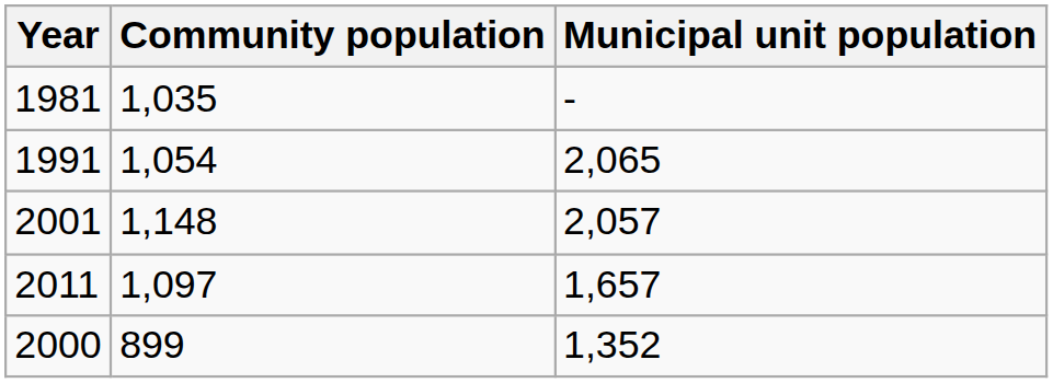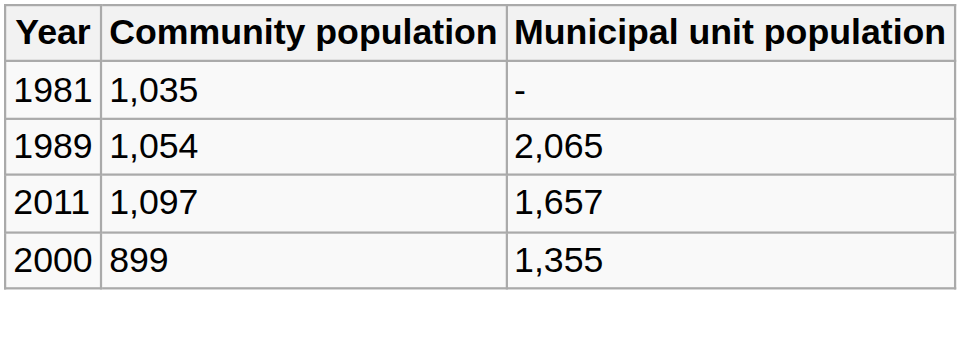1,054 | Year: 1991 -> 1989
- row: 2001 | 1,148 | 2,057
899 | Municipal unit population: 1,352 -> 1,355
